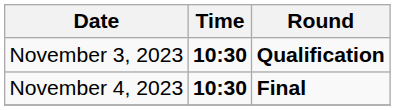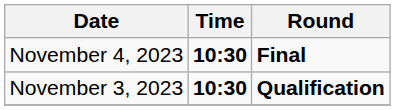rows swapped: November 3, 2023 <-> November 4, 2023
